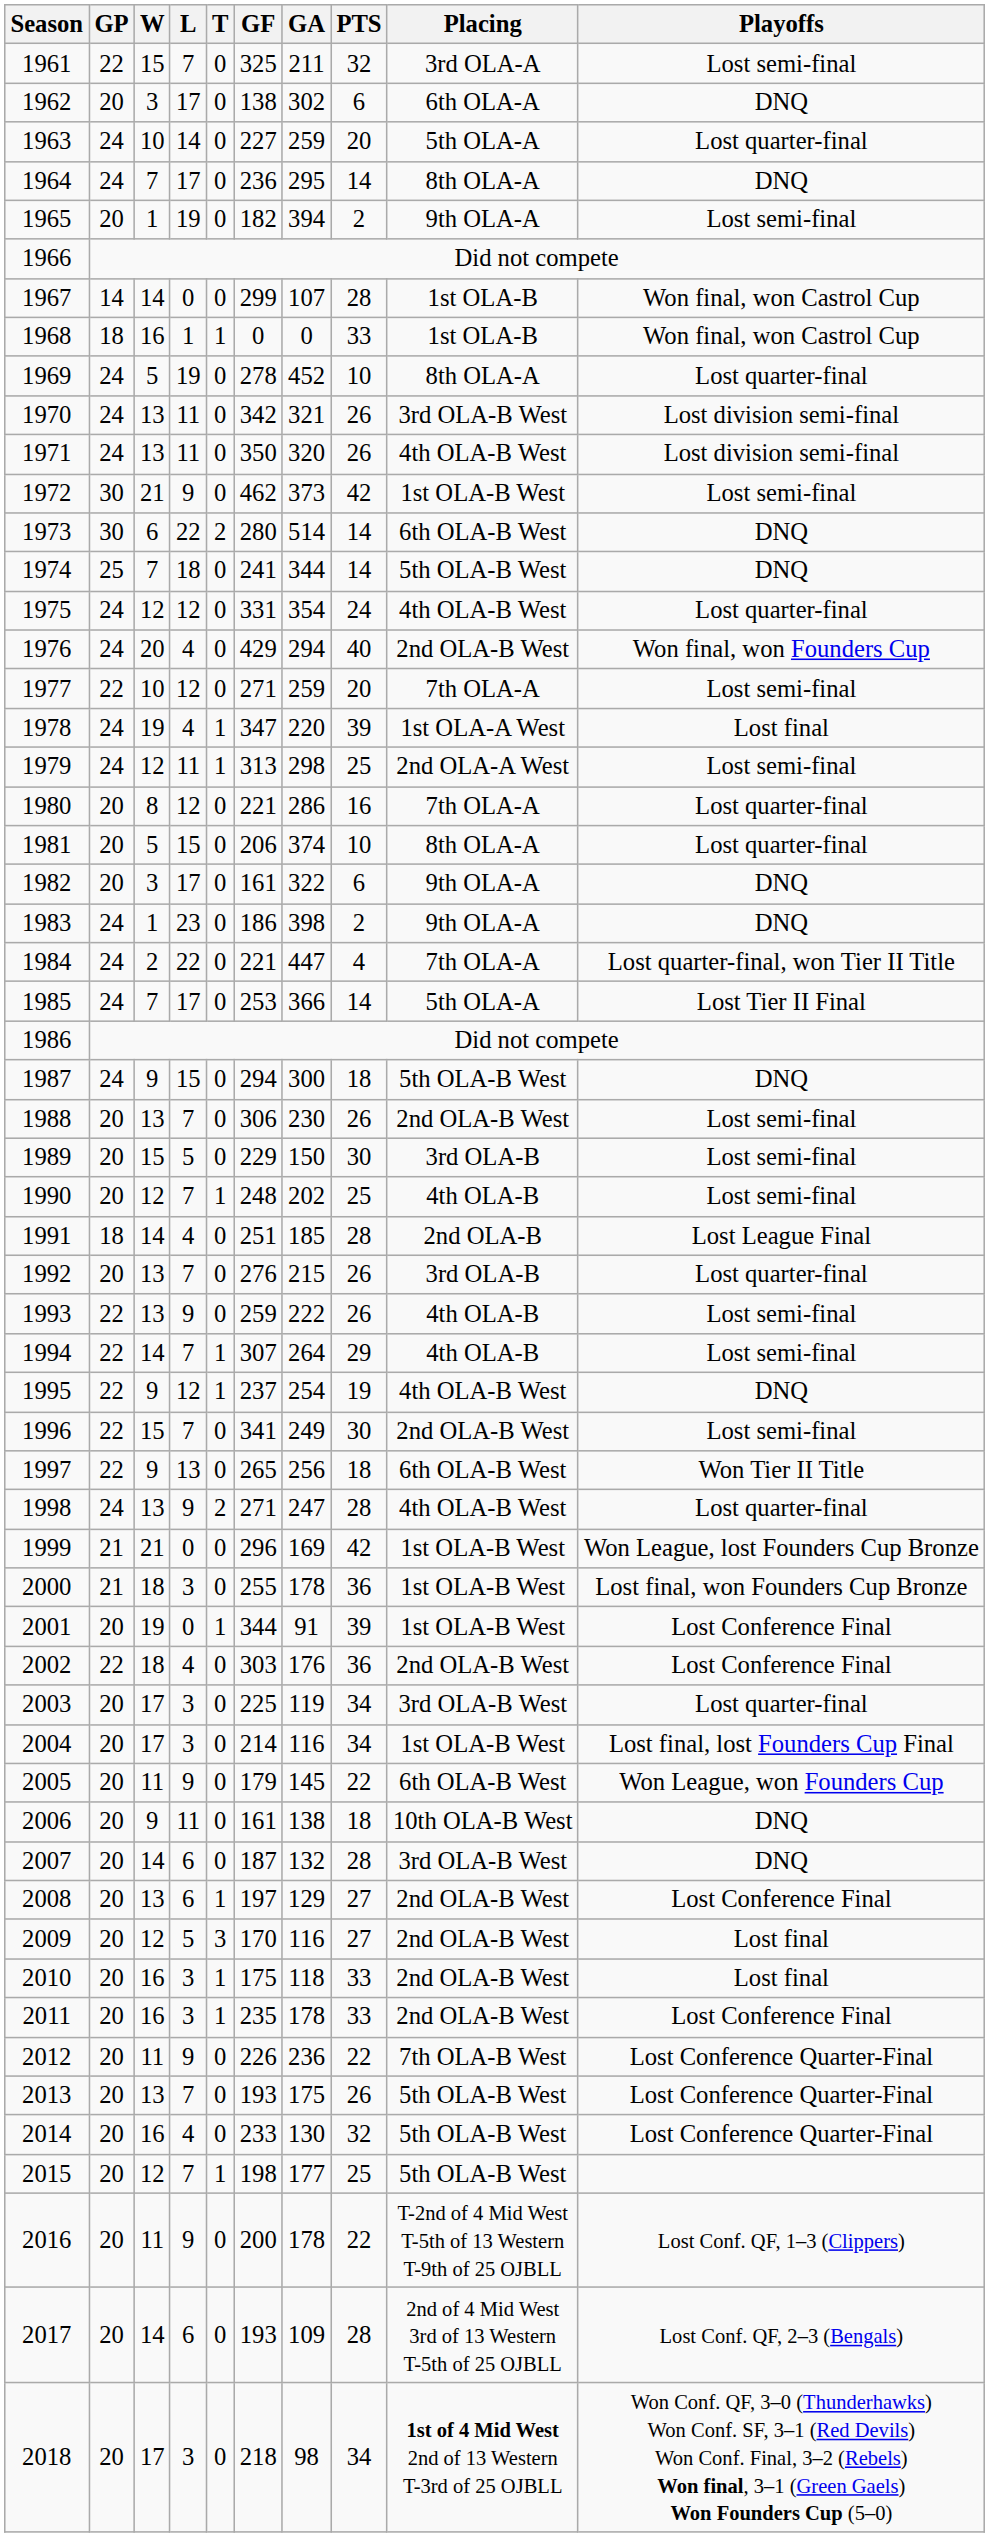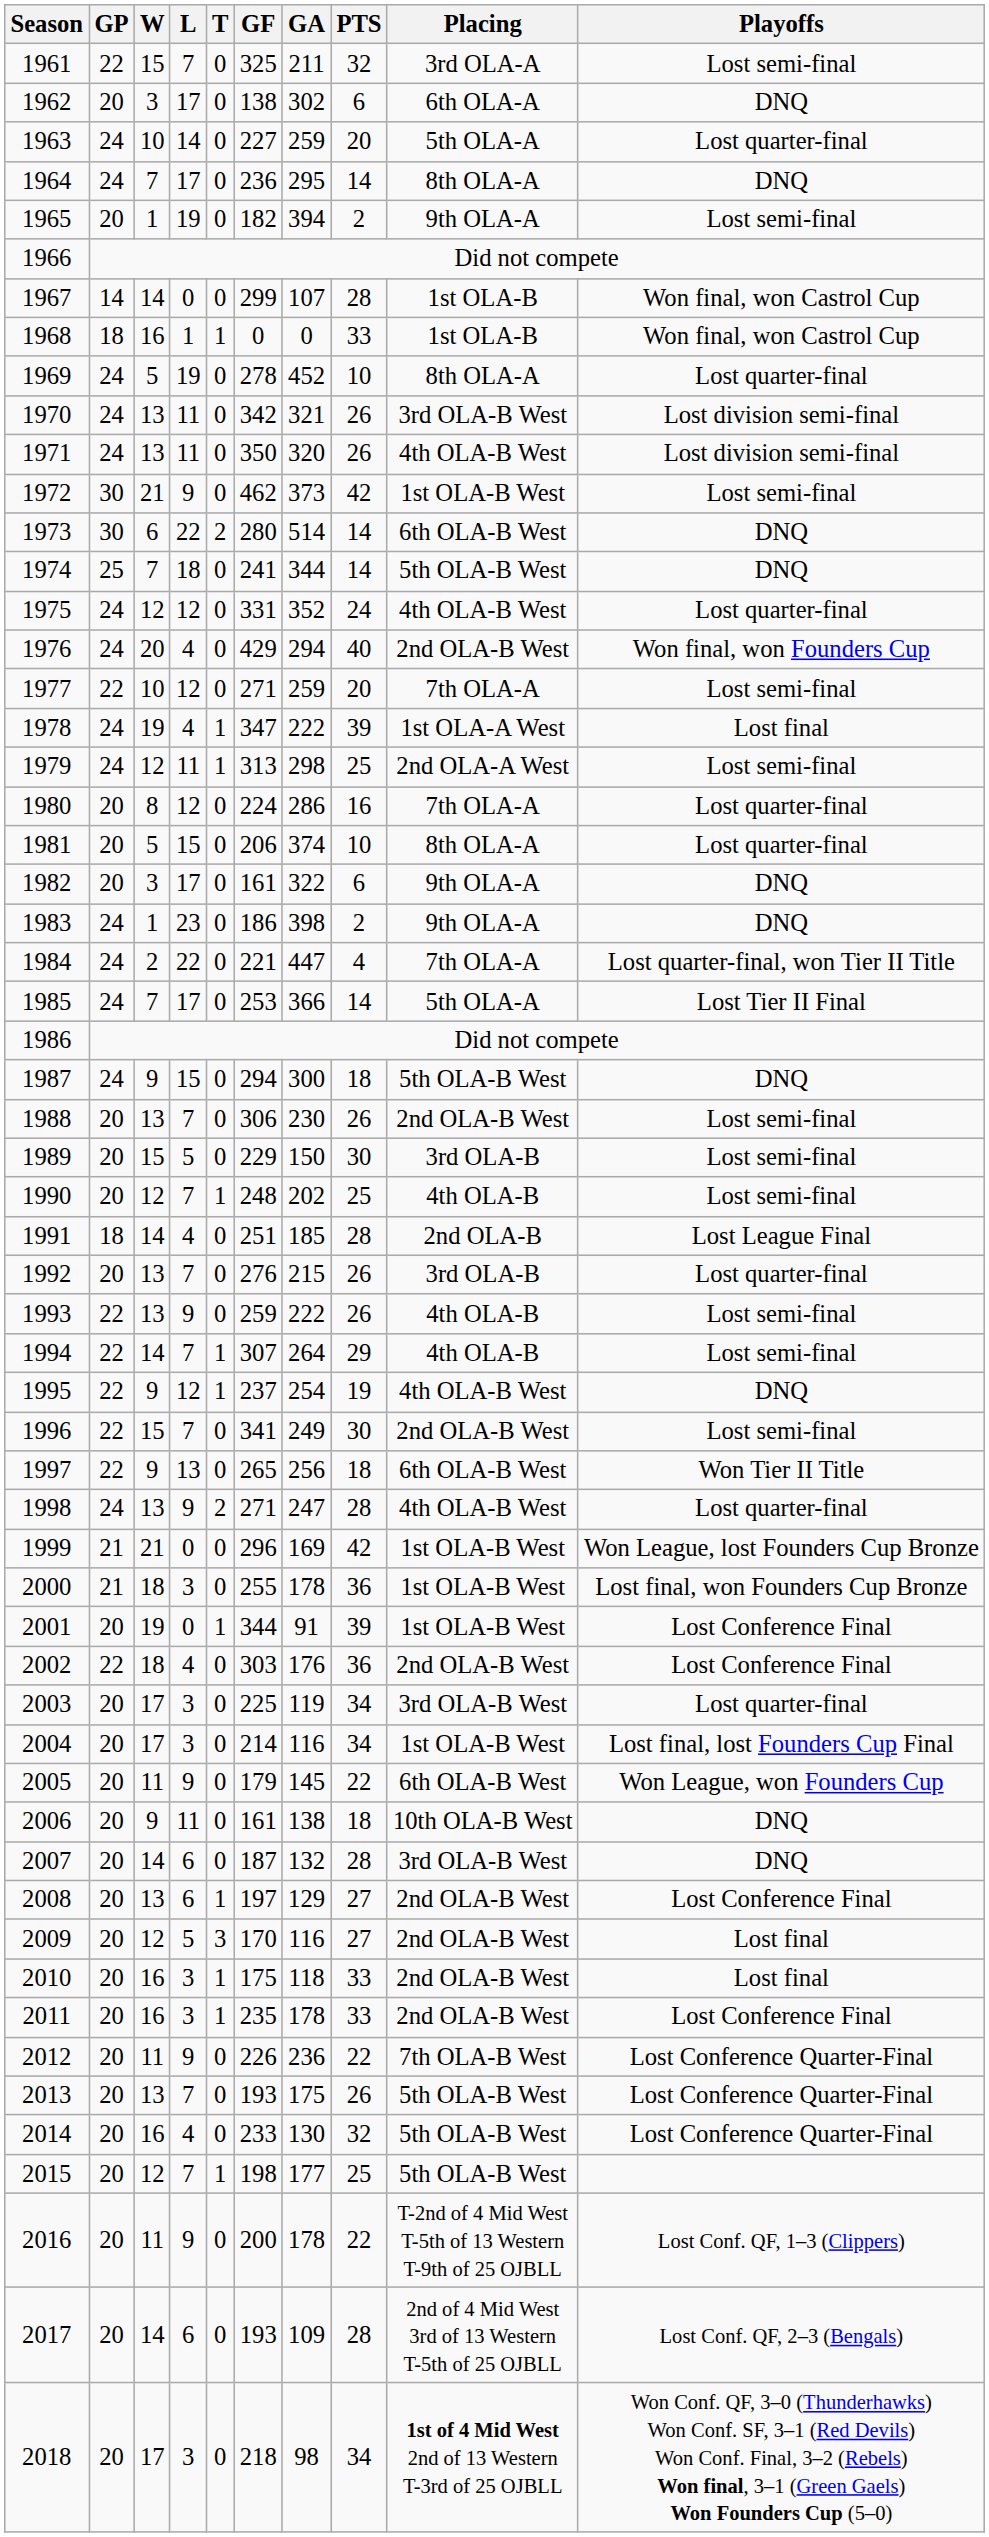1975 | GA: 354 -> 352
1978 | GA: 220 -> 222
1980 | GF: 221 -> 224
